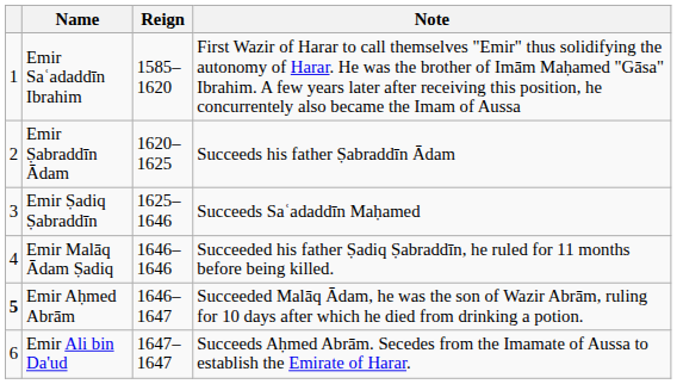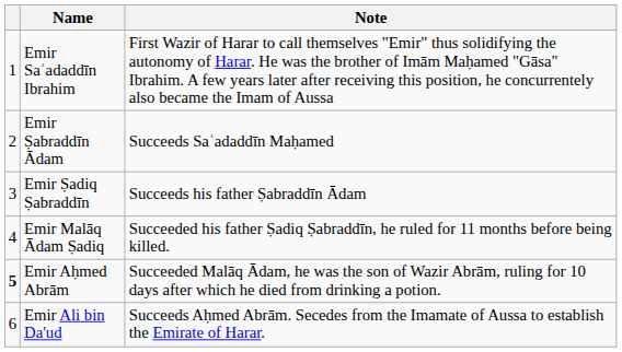- column: Reign | 1585–1620 | 1620–1625 | 1625–1646 | 1646–1646 | 1646–1647 | 1647–1647
Emir Ṣabraddīn Ādam | Note: Succeeds his father Ṣabraddīn Ādam -> Succeeds Saʿadaddīn Maḥamed
Emir Ṣadiq Ṣabraddīn | Note: Succeeds Saʿadaddīn Maḥamed -> Succeeds his father Ṣabraddīn Ādam
